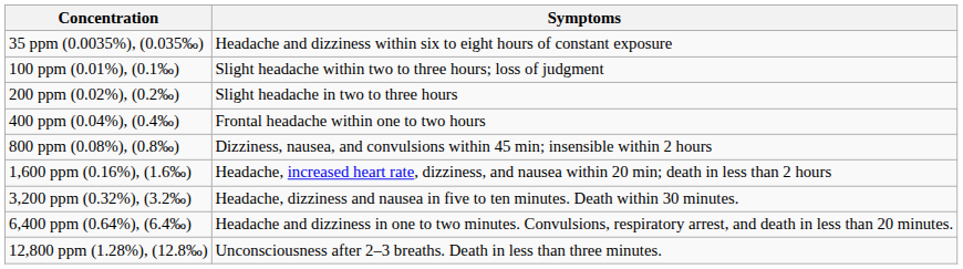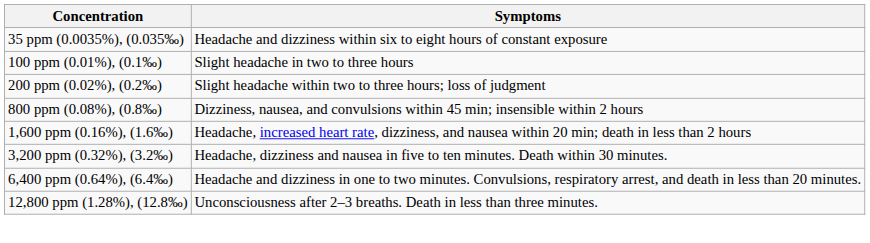100 ppm (0.01%), (0.1‰) | Symptoms: Slight headache within two to three hours; loss of judgment -> Slight headache in two to three hours
200 ppm (0.02%), (0.2‰) | Symptoms: Slight headache in two to three hours -> Slight headache within two to three hours; loss of judgment
- row: 400 ppm (0.04%), (0.4‰) | Frontal headache within one to two hours
